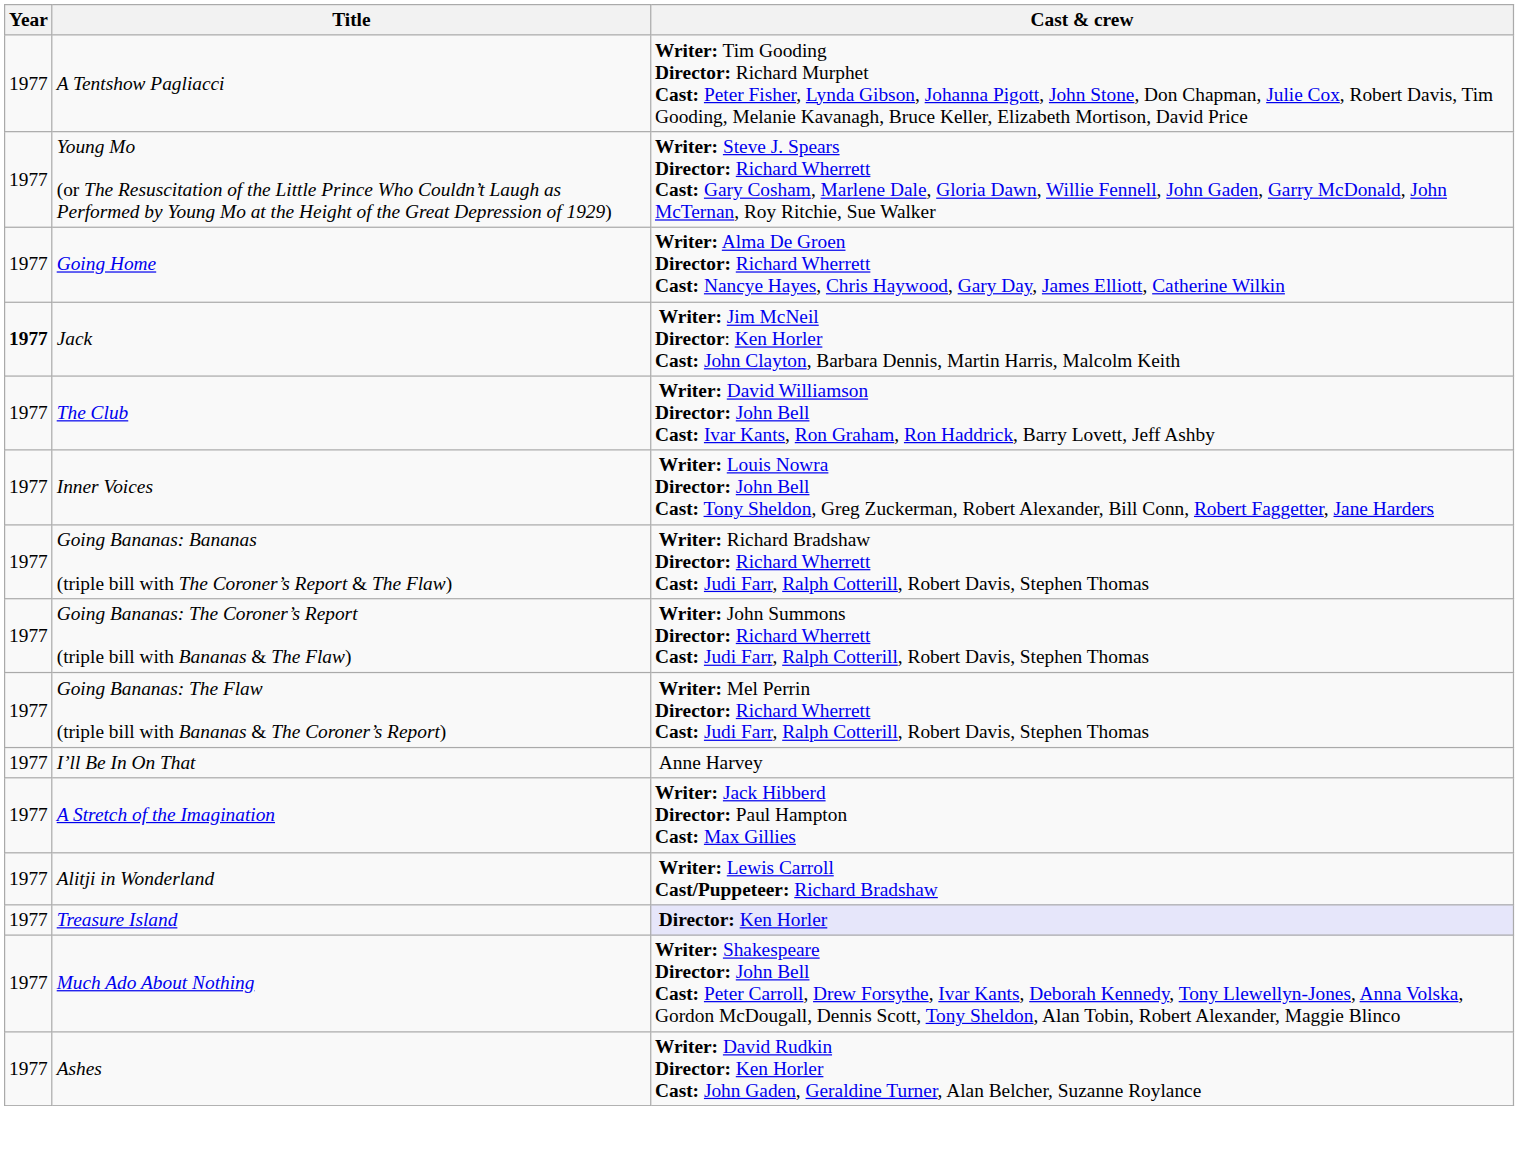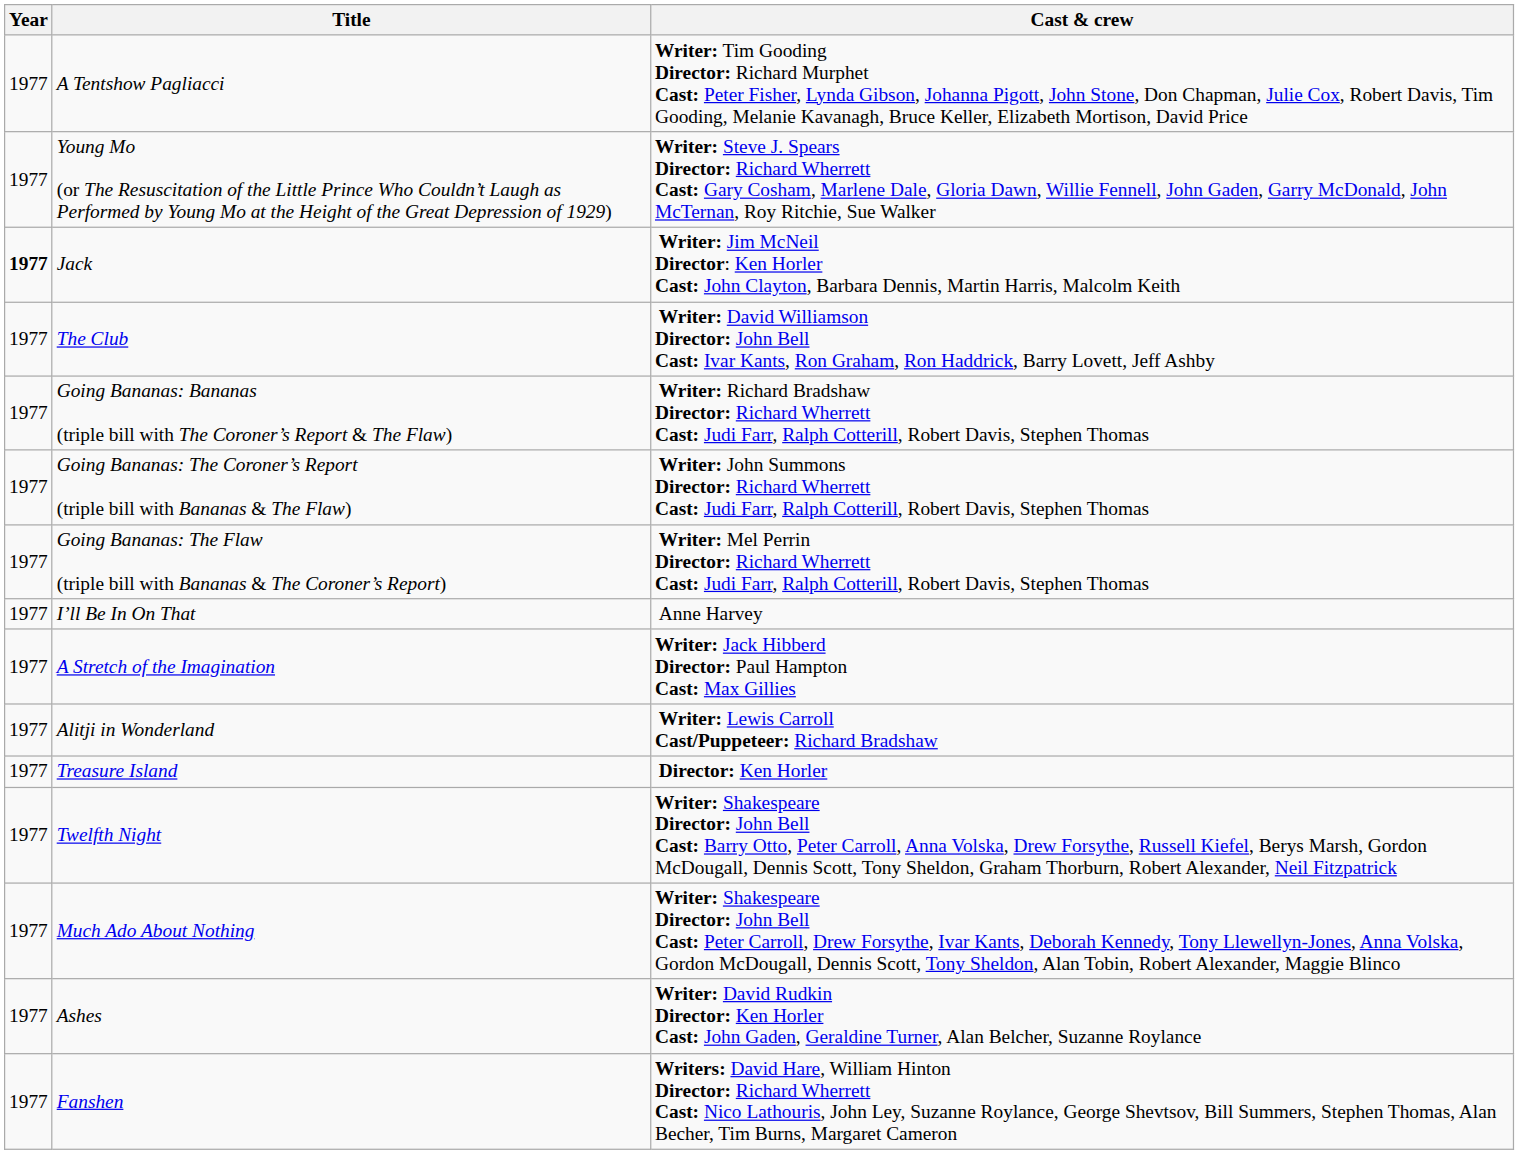- row: 1977 | Going Home | Writer: Alma De Groen Director: Richard Wherrett Cast: Nancye Hayes, Chris Haywood, Gary Day, James Elliott, Catherine Wilkin
- row: 1977 | Inner Voices | Writer: Louis Nowra Director: John Bell Cast: Tony Sheldon, Greg Zuckerman, Robert Alexander, Bill Conn, Robert Faggetter, Jane Harders
Treasure Island | Cast & crew: lavender background -> no background
+ row: 1977 | Twelfth Night | Writer: Shakespeare Director: John Bell Cast: Barry Otto, Peter Carroll, Anna Volska, Drew Forsythe, Russell Kiefel, Berys Marsh, Gordon McDougall, Dennis Scott, Tony Sheldon, Graham Thorburn, Robert Alexander, Neil Fitzpatrick
+ row: 1977 | Fanshen | Writers: David Hare, William Hinton Director: Richard Wherrett Cast: Nico Lathouris, John Ley, Suzanne Roylance, George Shevtsov, Bill Summers, Stephen Thomas, Alan Becher, Tim Burns, Margaret Cameron
